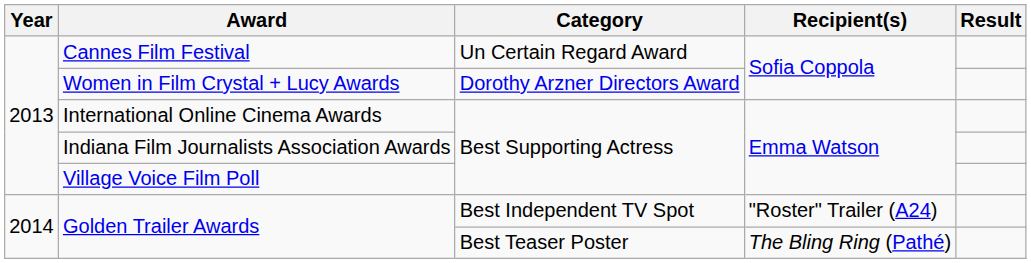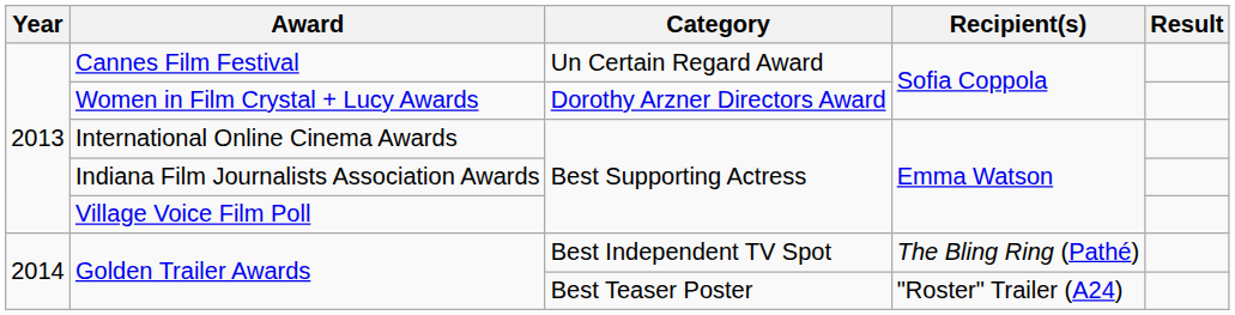Golden Trailer Awards / Best Independent TV Spot | Recipient(s): "Roster" Trailer (A24) -> The Bling Ring (Pathé)
Golden Trailer Awards / Best Teaser Poster | Recipient(s): The Bling Ring (Pathé) -> "Roster" Trailer (A24)
